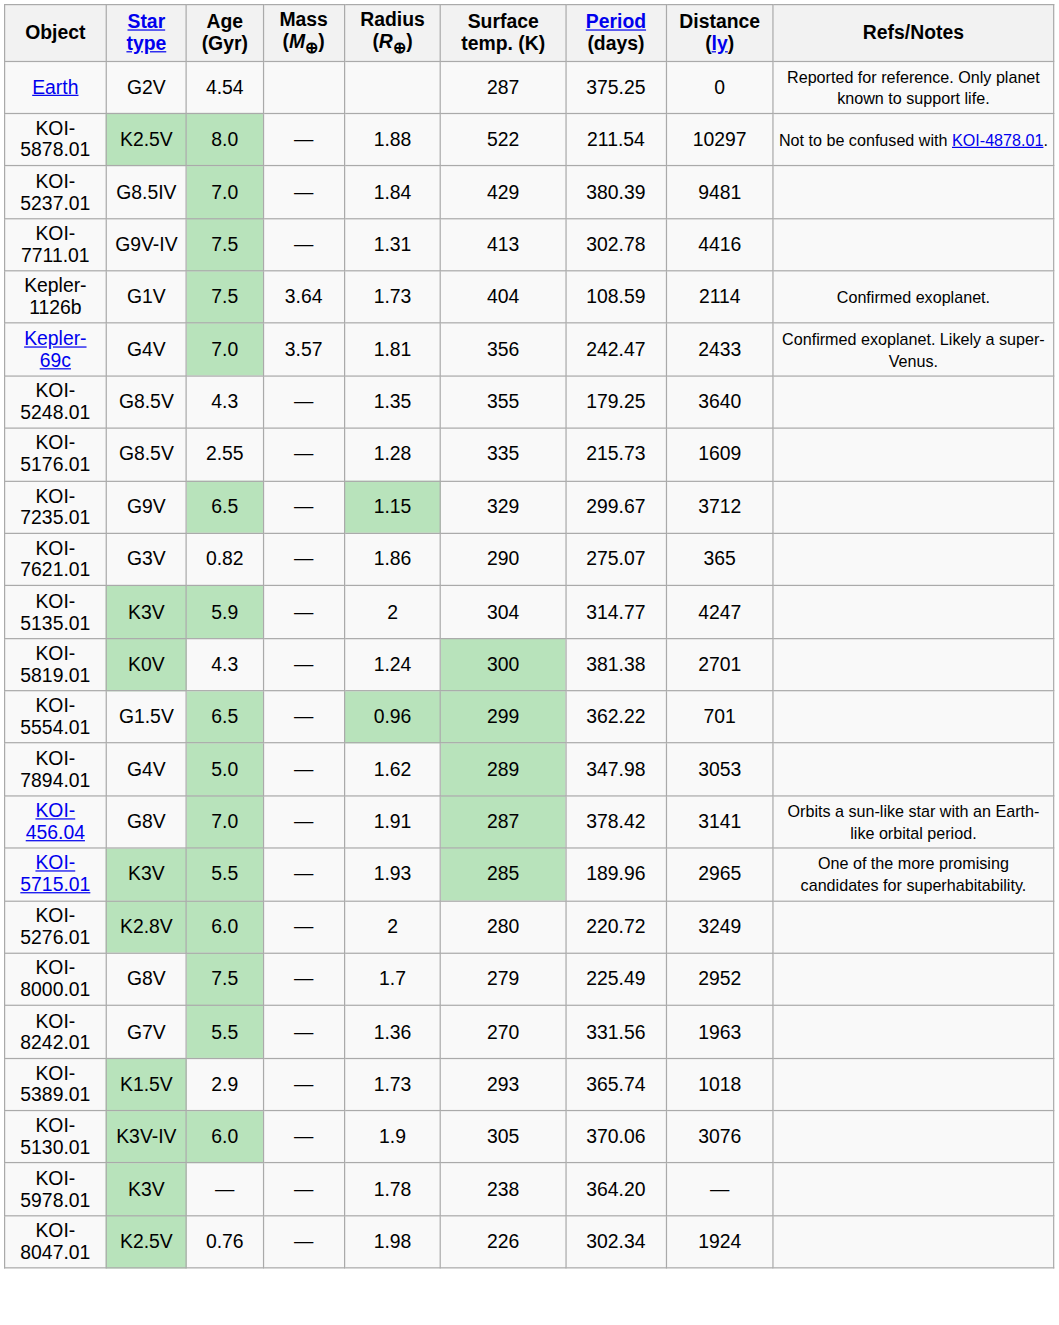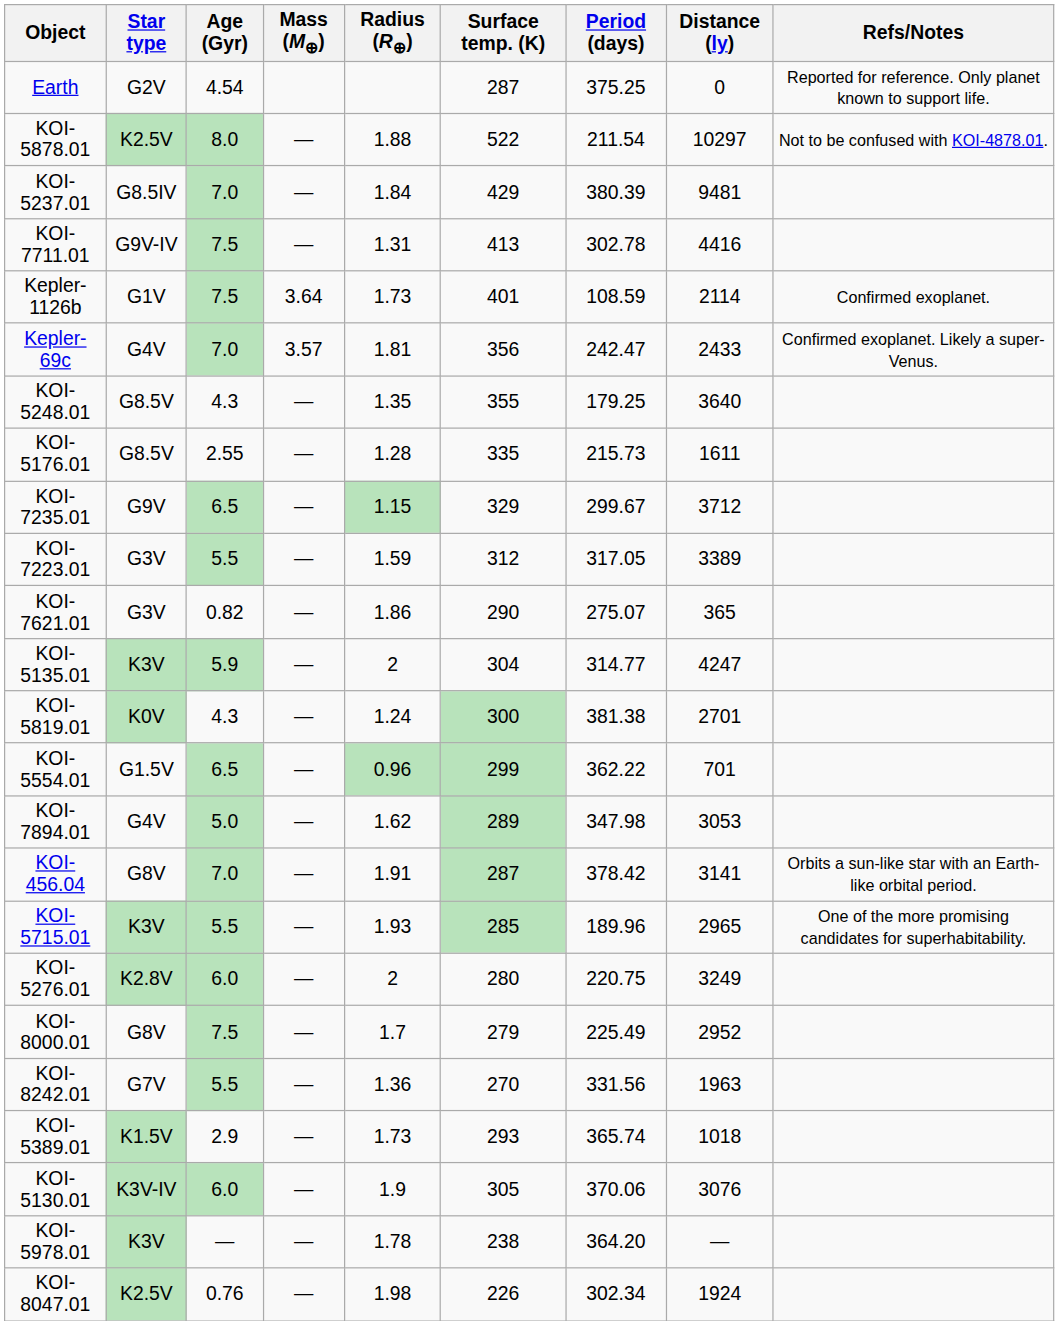Kepler-1126b | Surface temp. (K): 404 -> 401
KOI-5176.01 | Distance (ly): 1609 -> 1611
+ row: KOI-7223.01 | G3V | 5.5 | — | 1.59 | 312 | 317.05 | 3389
KOI-5276.01 | Period (days): 220.72 -> 220.75
